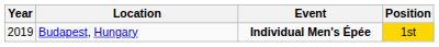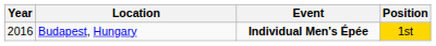Budapest, Hungary | Year: 2019 -> 2016
